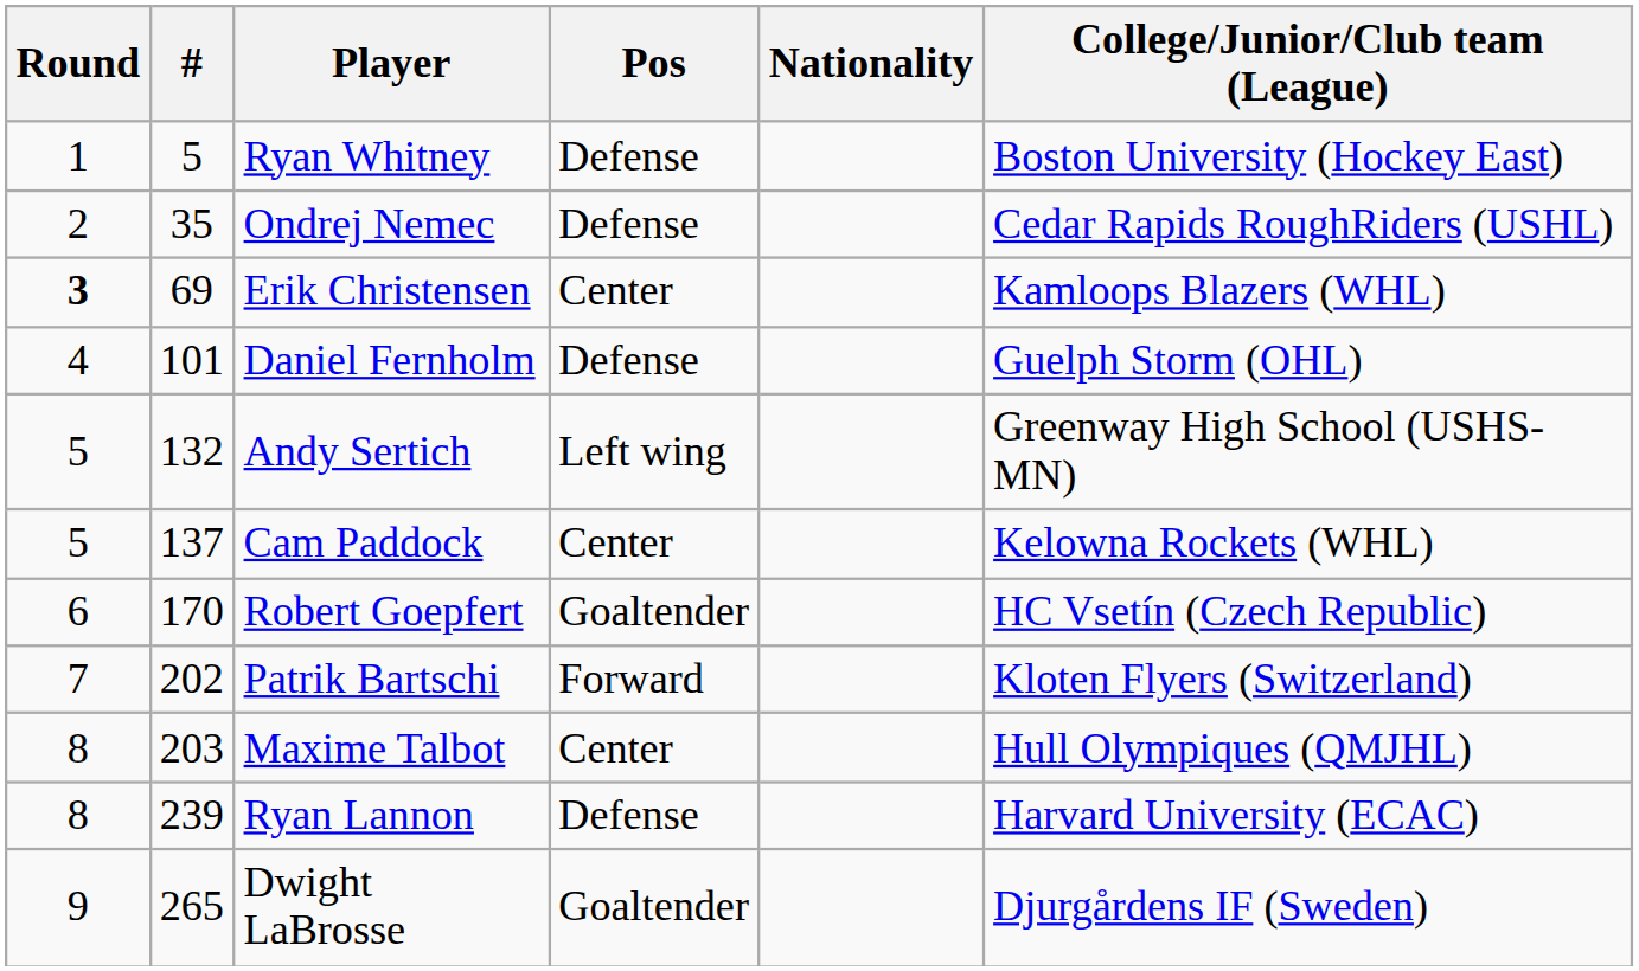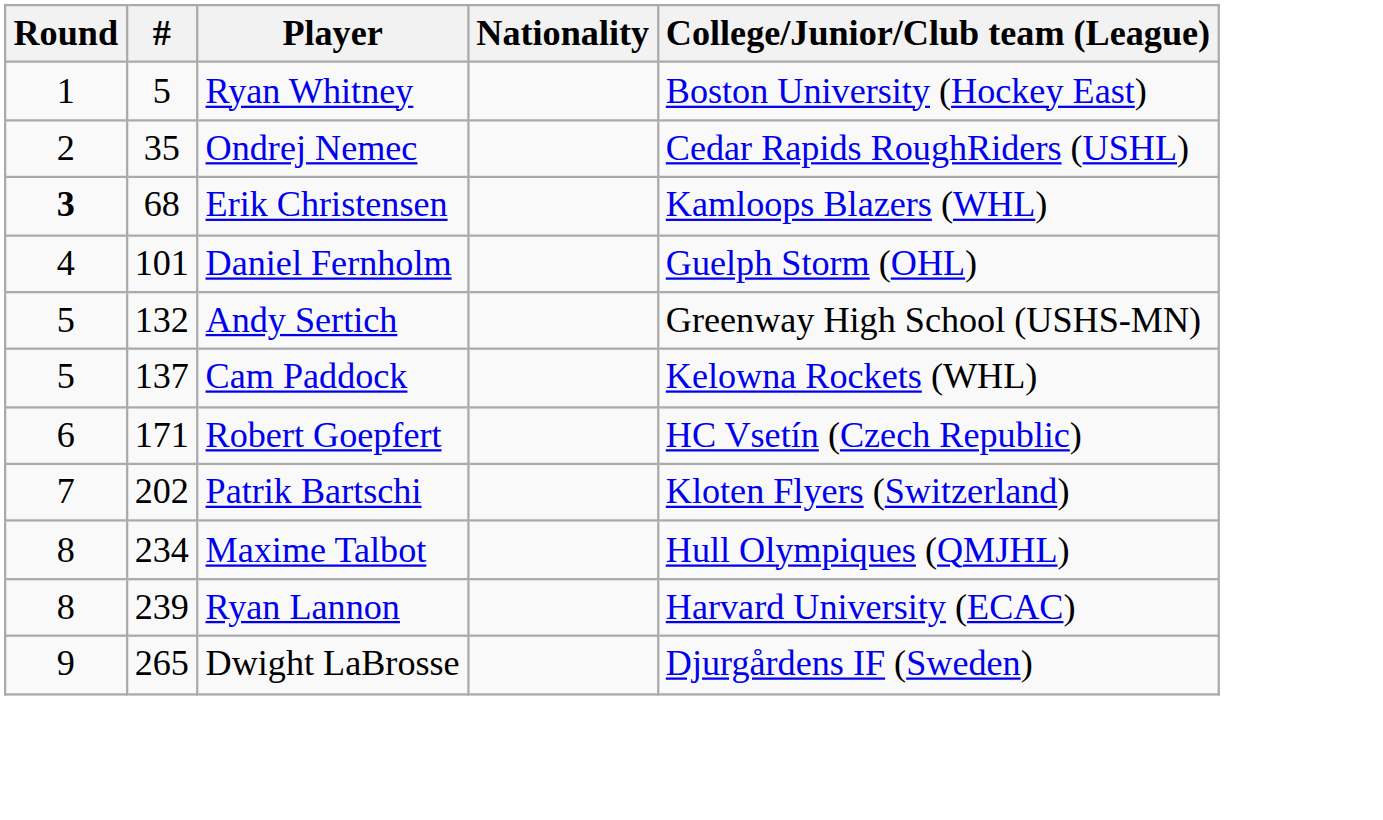- column: Pos | Defense | Defense | Center | Defense | Left wing | Center | Goaltender | Forward | Center | Defense | Goaltender
Erik Christensen | #: 69 -> 68
Robert Goepfert | #: 170 -> 171
Maxime Talbot | #: 203 -> 234
